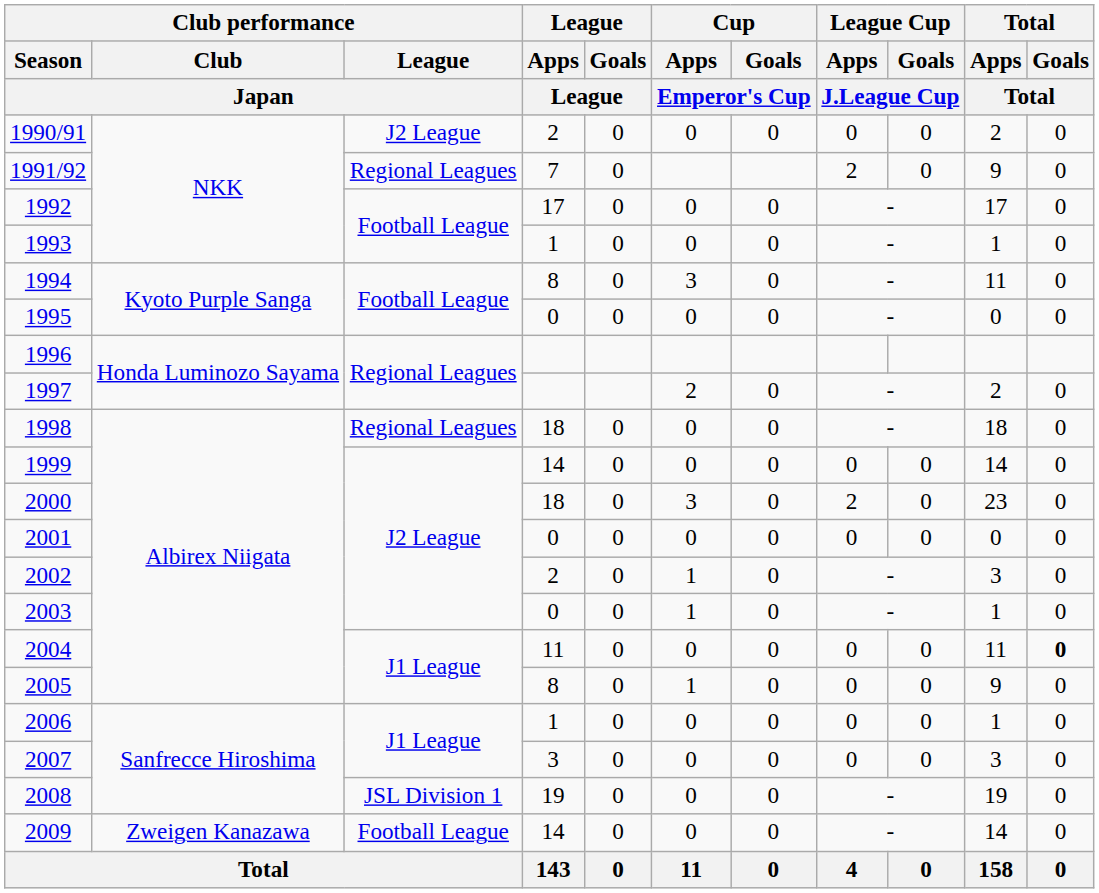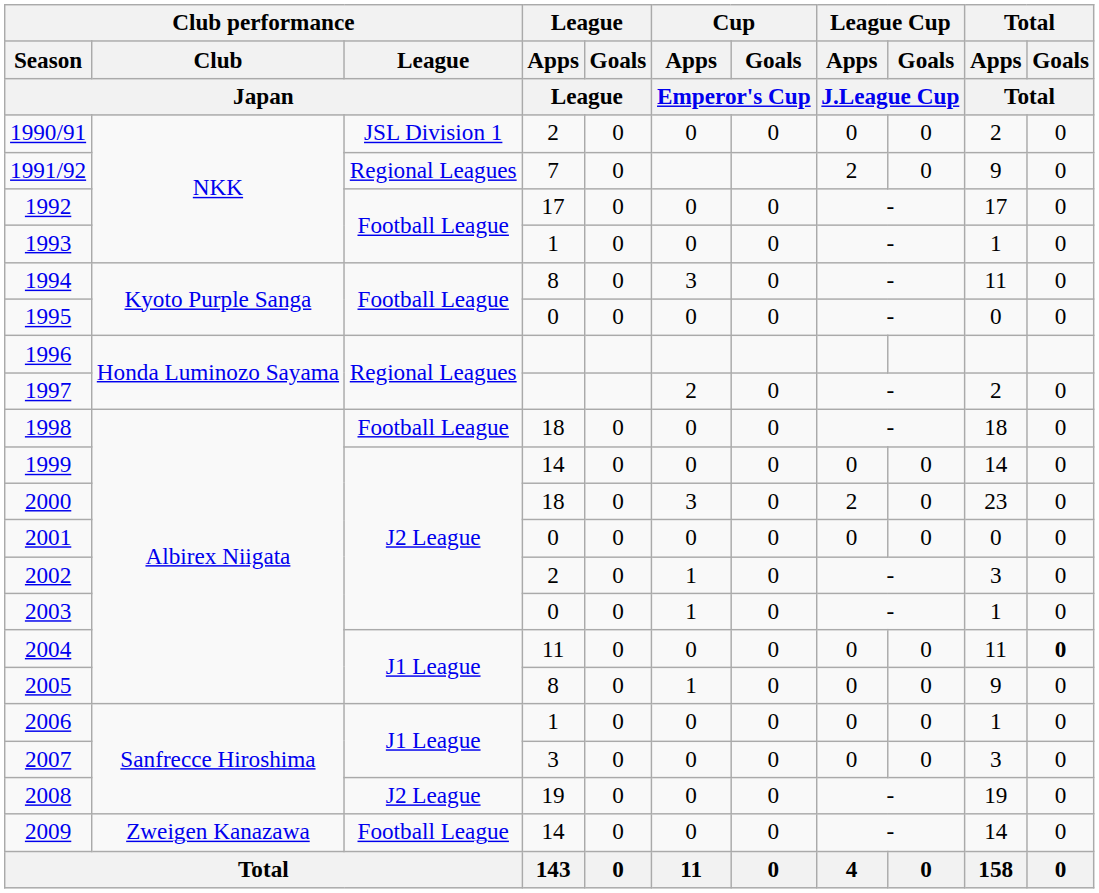1990/91 | Club performance / League / Japan: J2 League -> JSL Division 1
1998 | Club performance / League / Japan: Regional Leagues -> Football League
2008 | Club performance / League / Japan: JSL Division 1 -> J2 League
